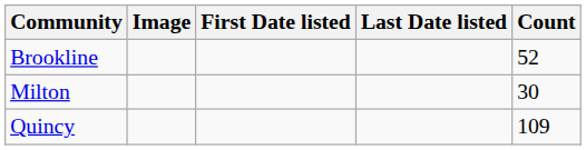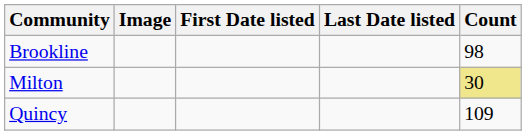Brookline | Count: 52 -> 98
Milton | Count: no background -> khaki background
